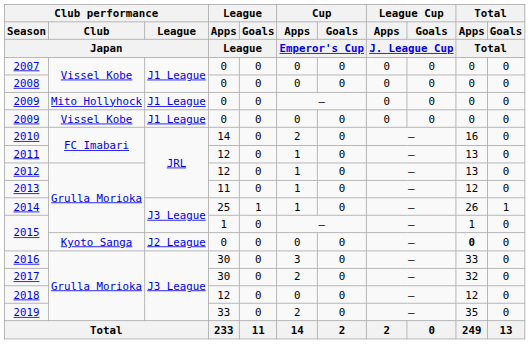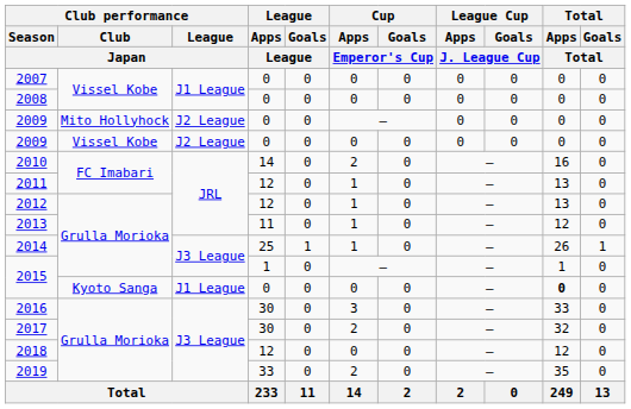2009 / Mito Hollyhock | Club performance / League / Japan: J1 League -> J2 League
2009 / Vissel Kobe | Club performance / League / Japan: J1 League -> J2 League
2015 / Kyoto Sanga | Club performance / League / Japan: J2 League -> J1 League
